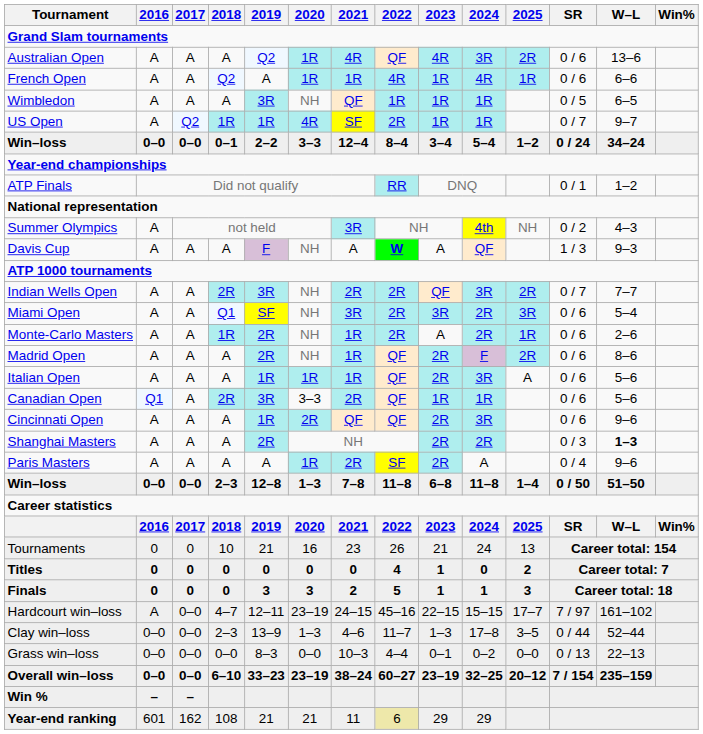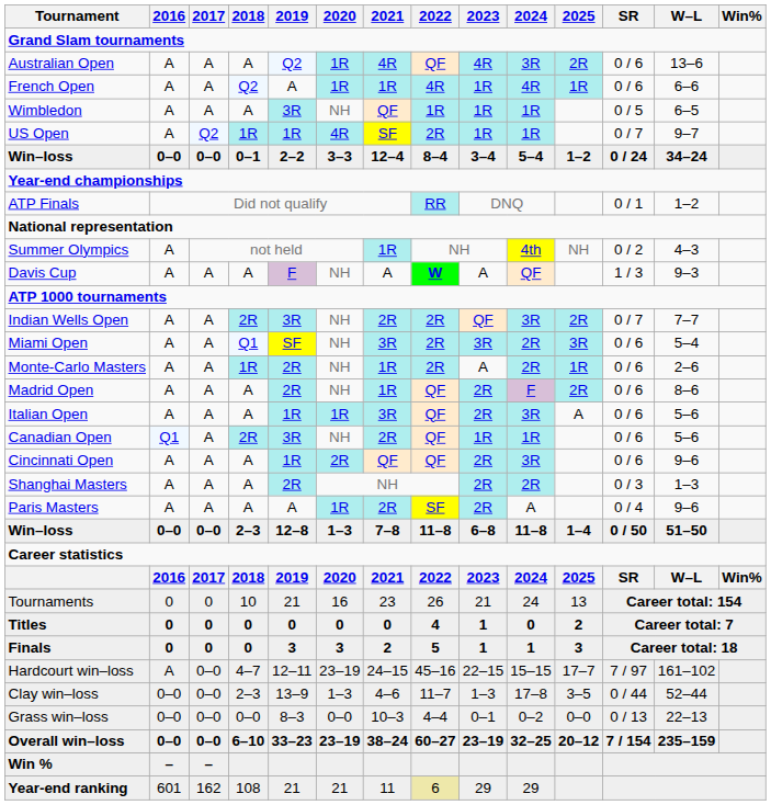Summer Olympics | 2021: 3R -> 1R
Italian Open | 2021: 1R -> 3R
Canadian Open | 2020: 3–3 -> NH
Shanghai Masters | W–L: bold -> normal
